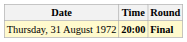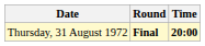columns swapped: Time <-> Round
